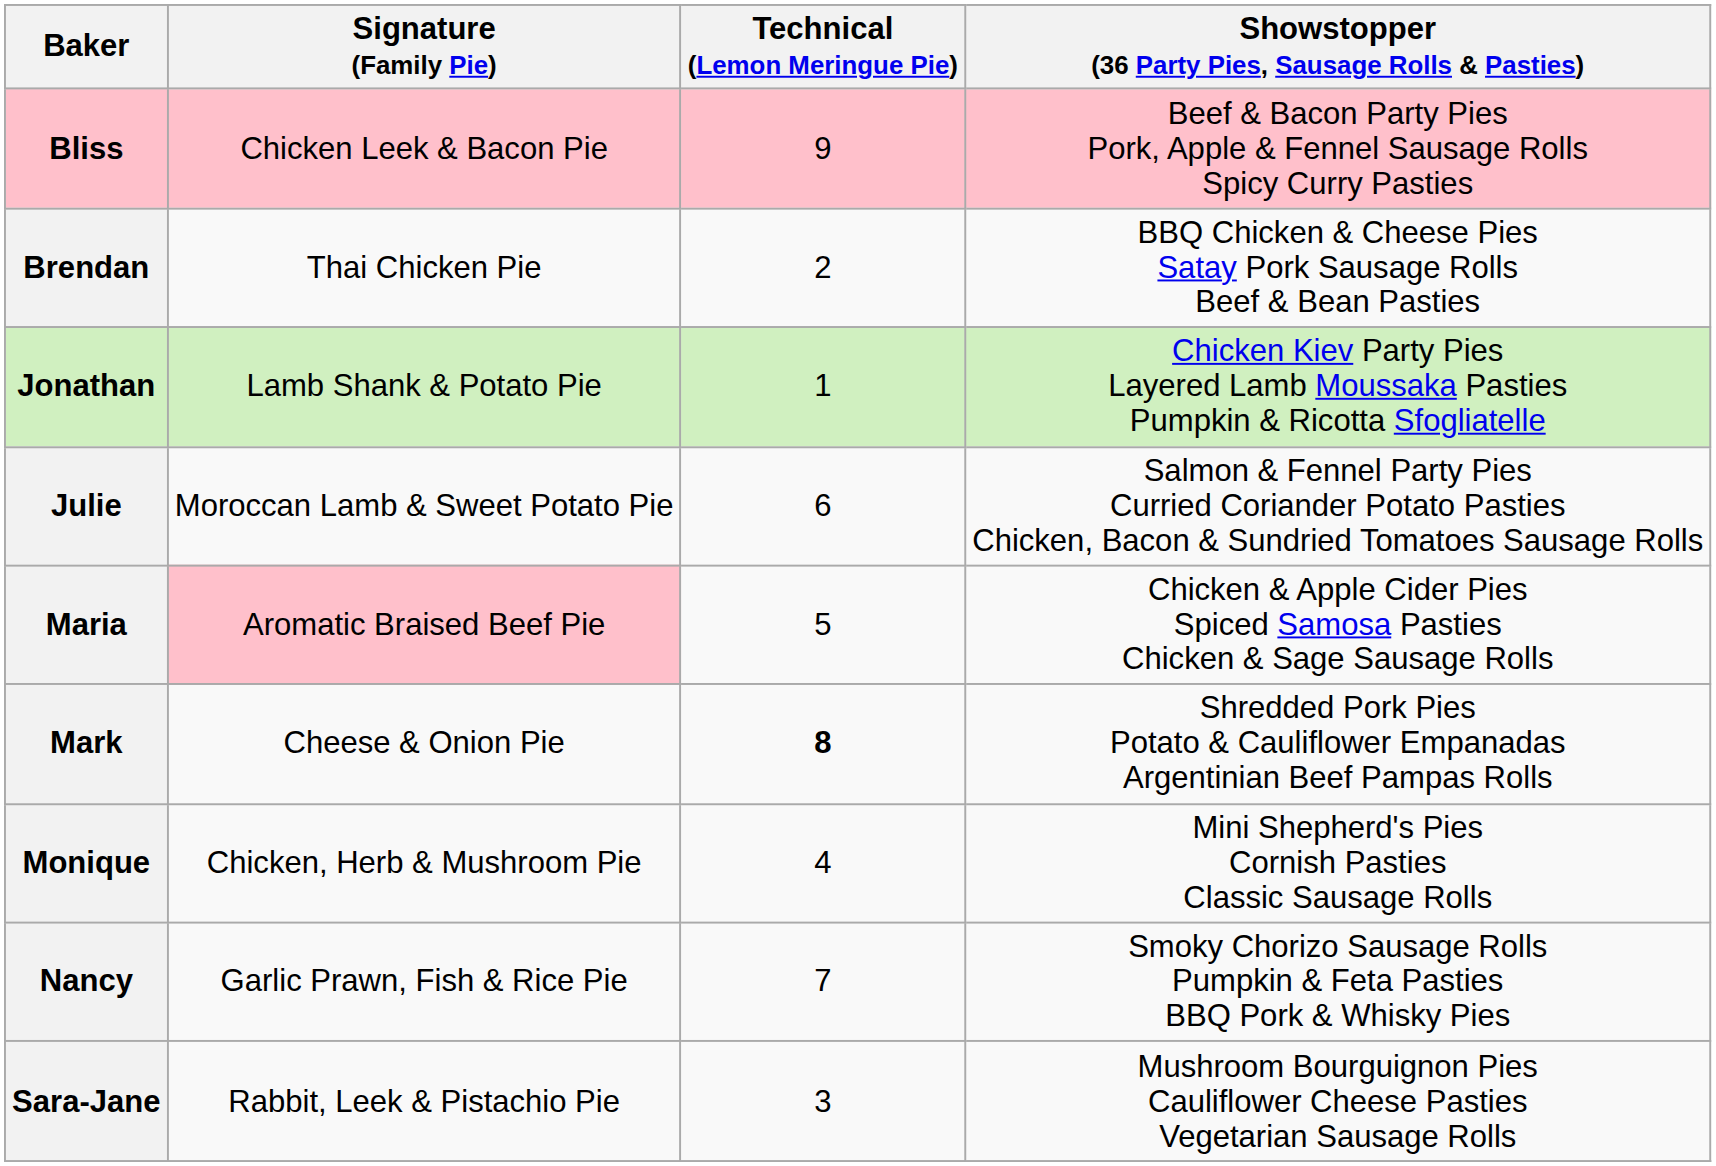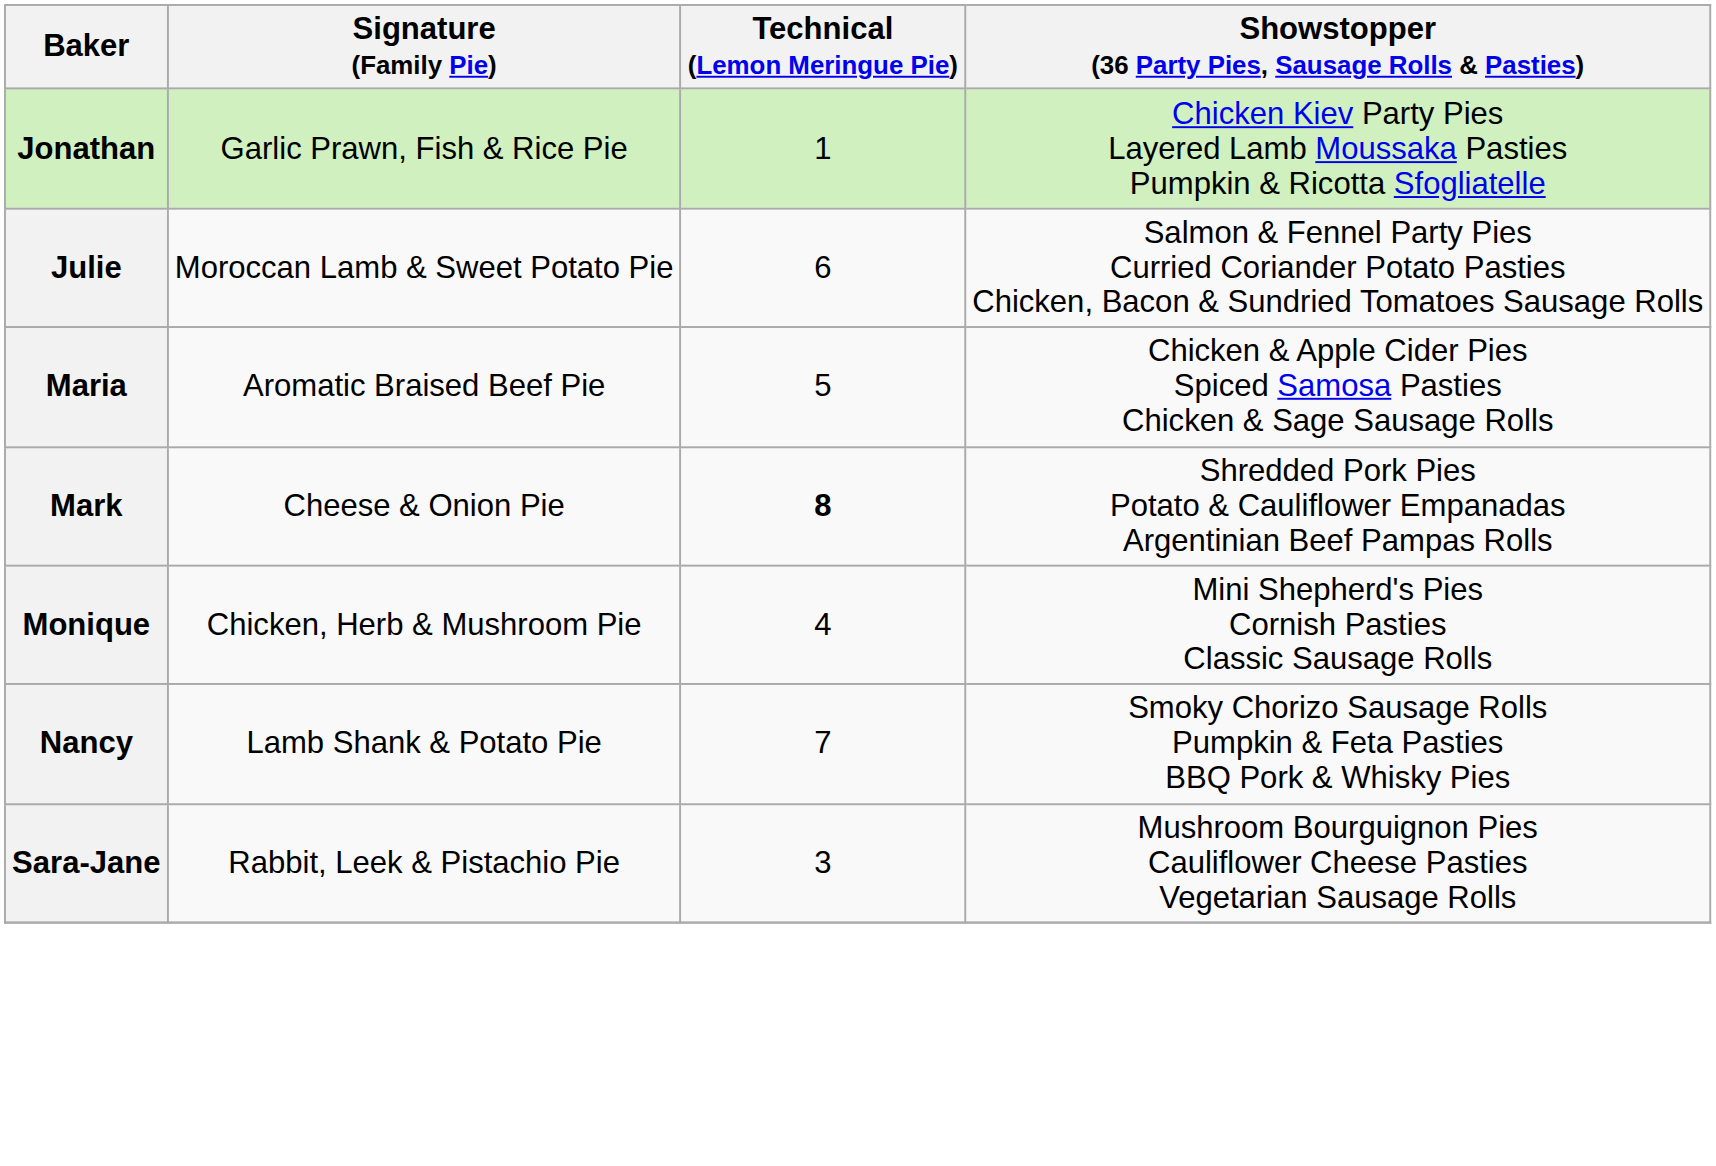- row: Bliss | Chicken Leek & Bacon Pie | 9 | Beef & Bacon Party Pies Pork, Apple & Fennel Sausage Rolls Spicy Curry Pasties
- row: Brendan | Thai Chicken Pie | 2 | BBQ Chicken & Cheese Pies Satay Pork Sausage Rolls Beef & Bean Pasties
Jonathan | Signature (Family Pie): Lamb Shank & Potato Pie -> Garlic Prawn, Fish & Rice Pie
Maria | Signature (Family Pie): pink background -> no background
Nancy | Signature (Family Pie): Garlic Prawn, Fish & Rice Pie -> Lamb Shank & Potato Pie
